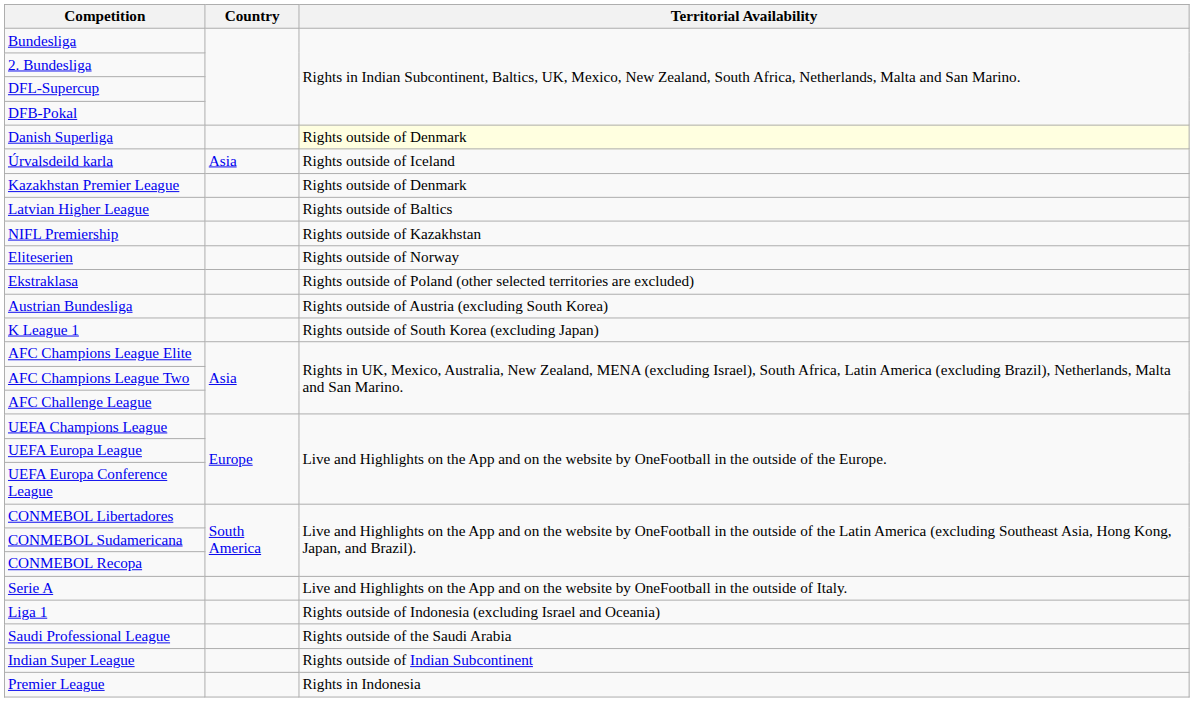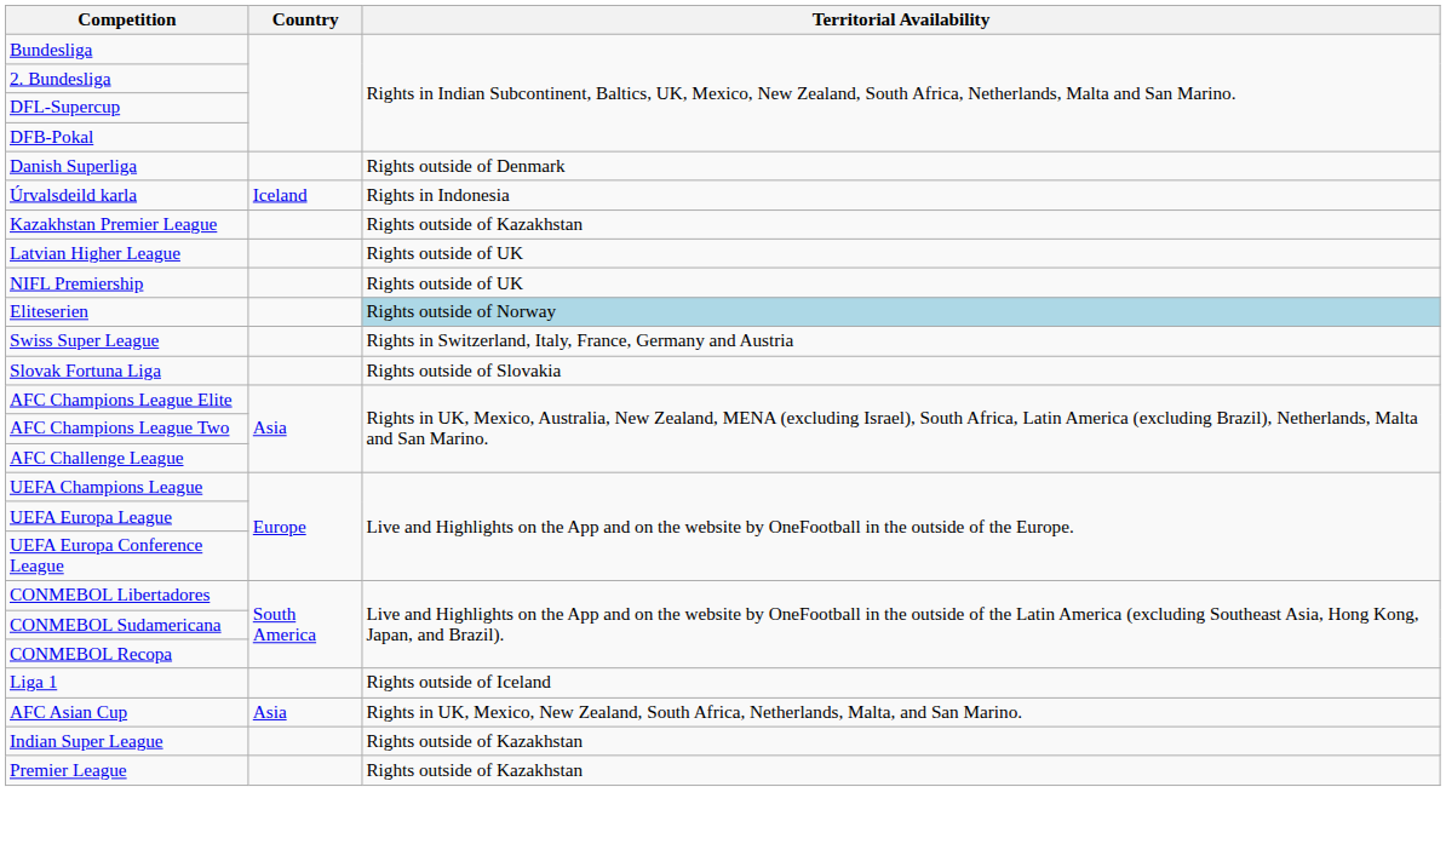Danish Superliga | Territorial Availability: lightyellow background -> no background
Úrvalsdeild karla | Country: Asia -> Iceland
Úrvalsdeild karla | Territorial Availability: Rights outside of Iceland -> Rights in Indonesia
Kazakhstan Premier League | Territorial Availability: Rights outside of Denmark -> Rights outside of Kazakhstan
Latvian Higher League | Territorial Availability: Rights outside of Baltics -> Rights outside of UK
NIFL Premiership | Territorial Availability: Rights outside of Kazakhstan -> Rights outside of UK
Eliteserien | Territorial Availability: no background -> lightblue background
- row: Ekstraklasa | Rights outside of Poland (other selected territories are excluded)
+ row: Swiss Super League | Rights in Switzerland, Italy, France, Germany and Austria
+ row: Slovak Fortuna Liga | Rights outside of Slovakia
- row: Austrian Bundesliga | Rights outside of Austria (excluding South Korea)
- row: K League 1 | Rights outside of South Korea (excluding Japan)
- row: Serie A | Live and Highlights on the App and on the website by OneFootball in the outside of Italy.
Liga 1 | Territorial Availability: Rights outside of Indonesia (excluding Israel and Oceania) -> Rights outside of Iceland
+ row: AFC Asian Cup | Asia | Rights in UK, Mexico, New Zealand, South Africa, Netherlands, Malta, and San Marino.
- row: Saudi Professional League | Rights outside of the Saudi Arabia
Indian Super League | Territorial Availability: Rights outside of Indian Subcontinent -> Rights outside of Kazakhstan
Premier League | Territorial Availability: Rights in Indonesia -> Rights outside of Kazakhstan
